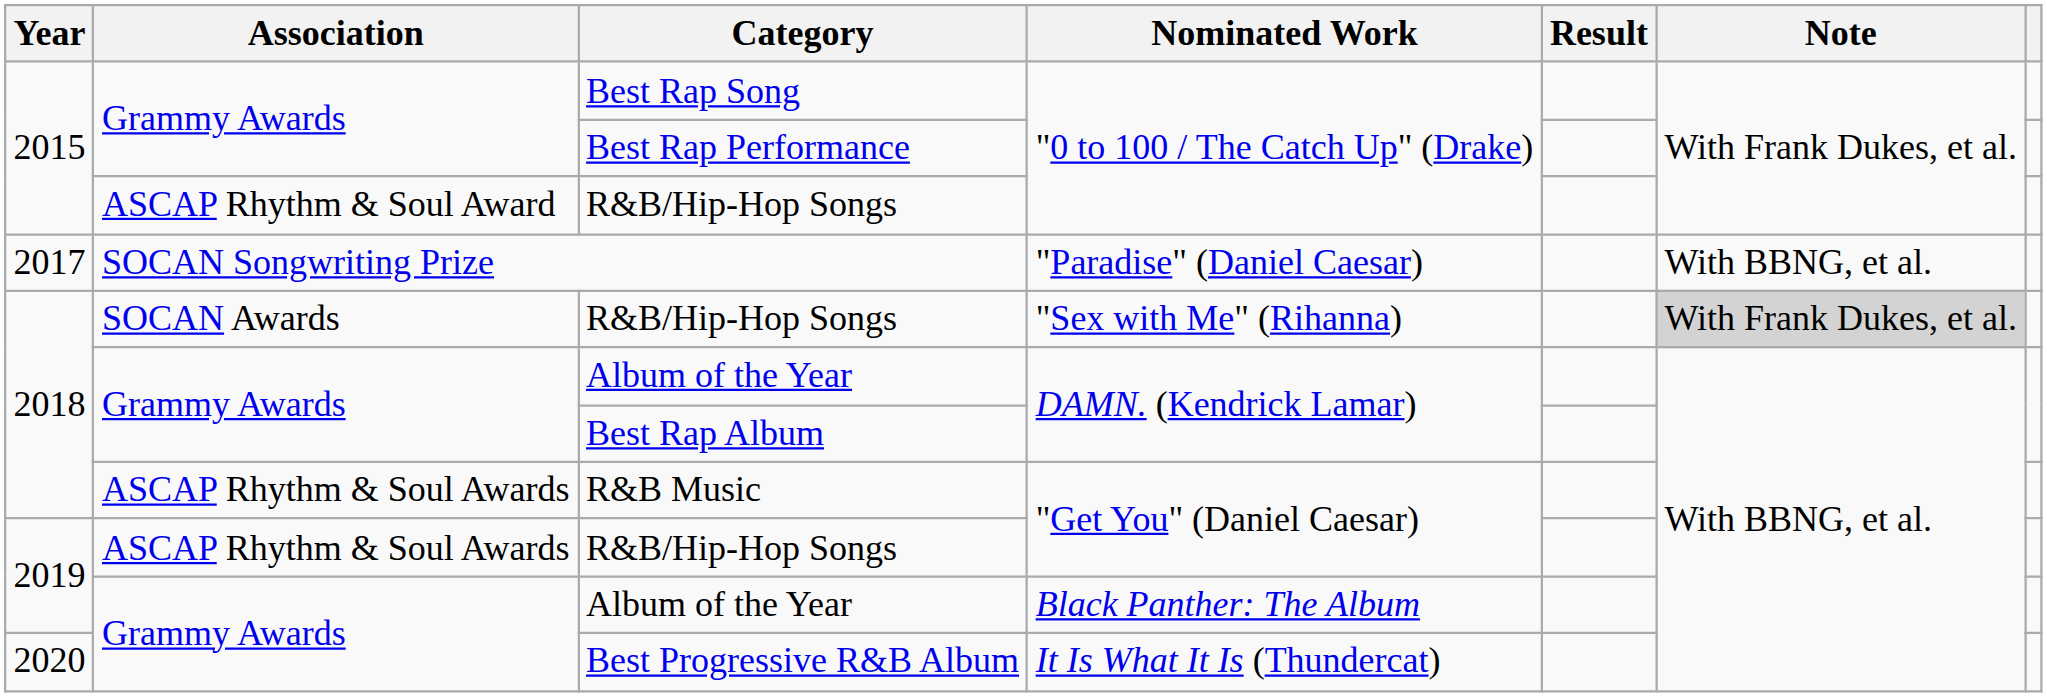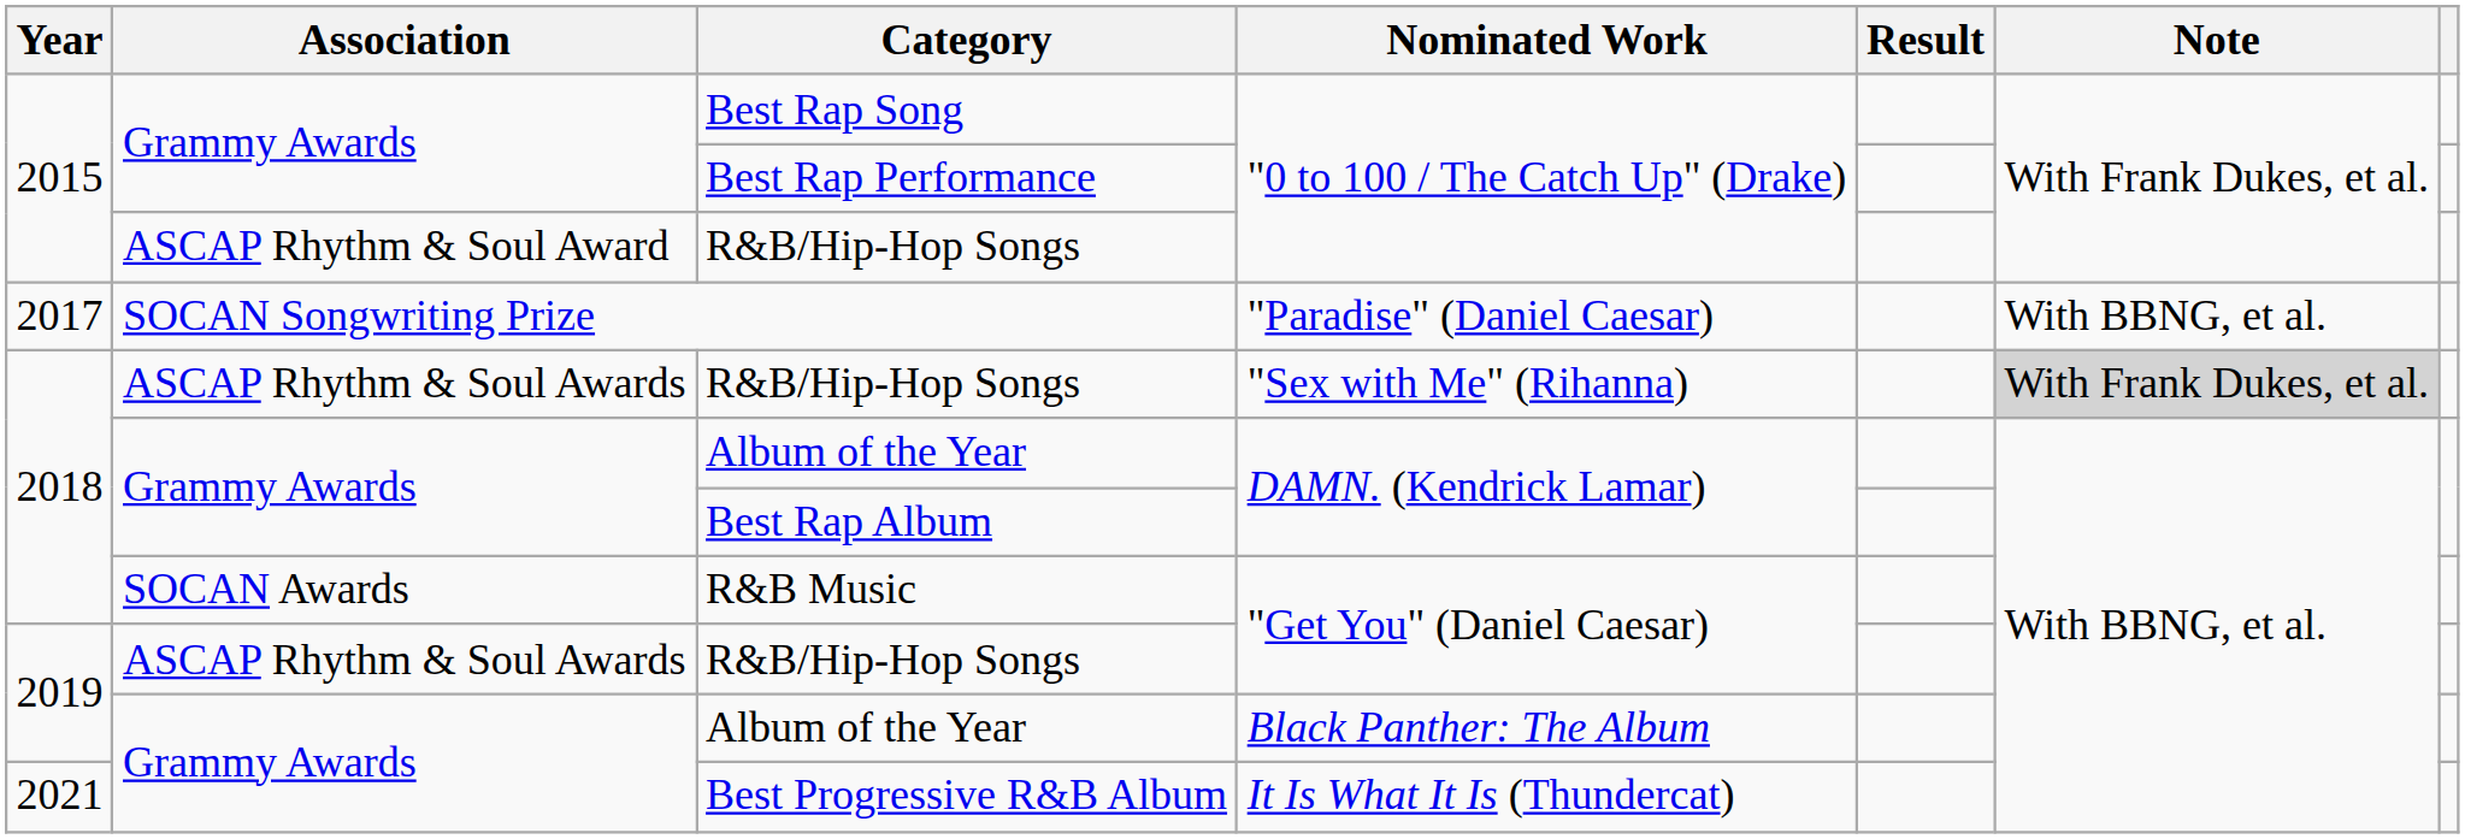R&B/Hip-Hop Songs / "Sex with Me" (Rihanna) | Association: SOCAN Awards -> ASCAP Rhythm & Soul Awards
R&B Music | Association: ASCAP Rhythm & Soul Awards -> SOCAN Awards
Best Progressive R&B Album | Year: 2020 -> 2021
